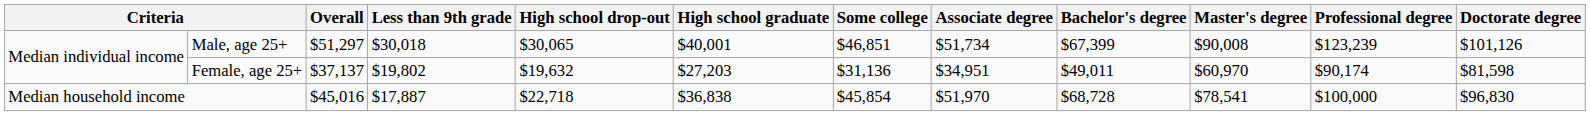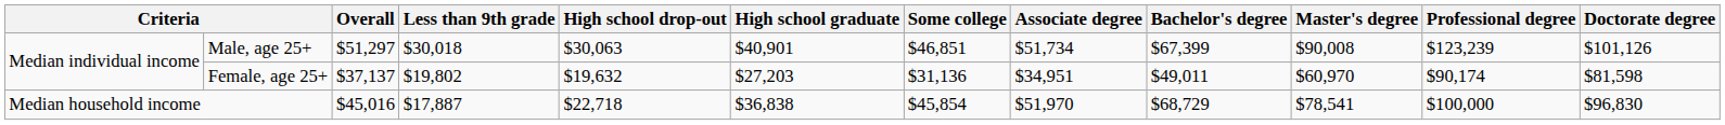Male, age 25+ | High school drop-out: $30,065 -> $30,063
Male, age 25+ | High school graduate: $40,001 -> $40,901
Median household income | Bachelor's degree: $68,728 -> $68,729
